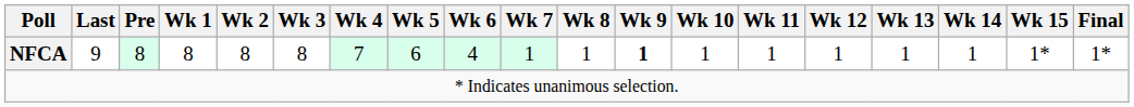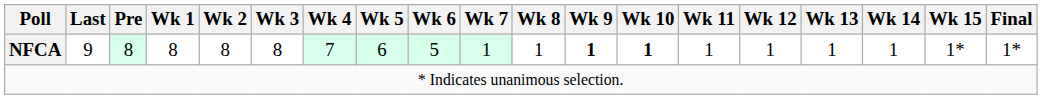NFCA | Wk 6: 4 -> 5
NFCA | Wk 10: normal -> bold
